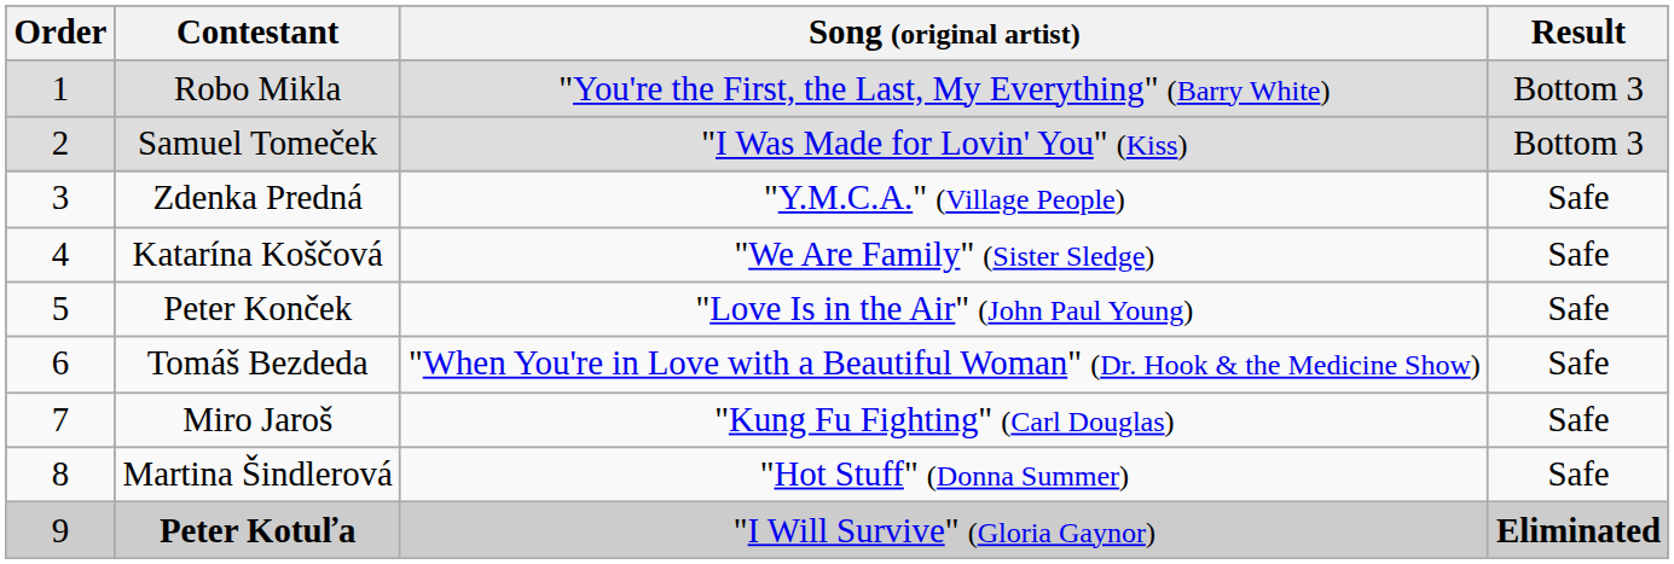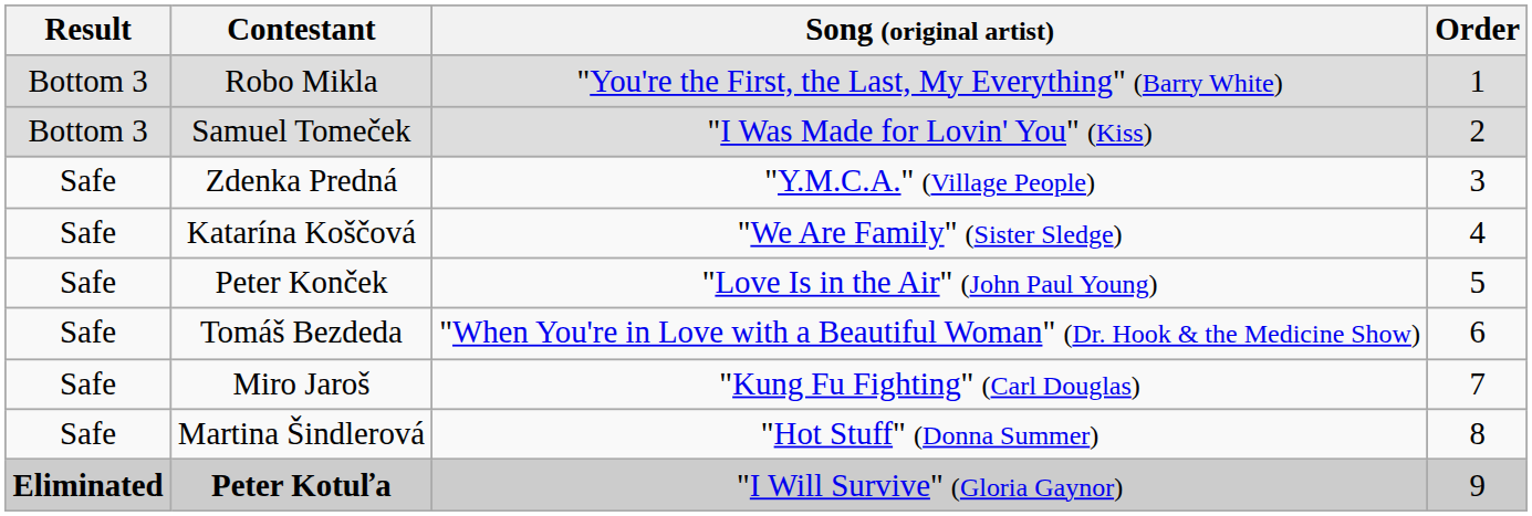columns swapped: Order <-> Result
